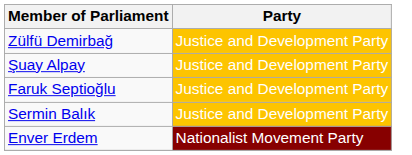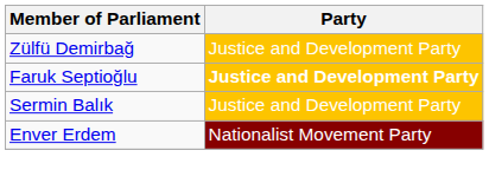- row: Şuay Alpay | Justice and Development Party
Faruk Septioğlu | Party: normal -> bold
